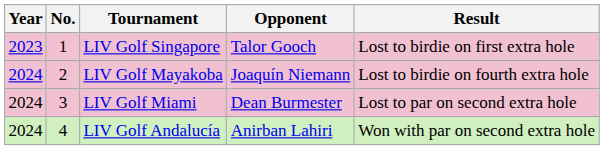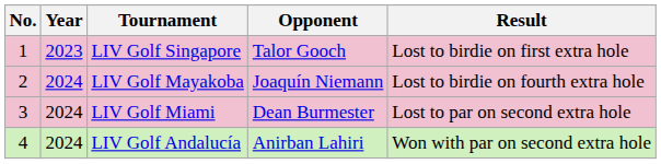columns swapped: No. <-> Year
